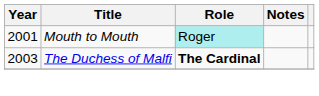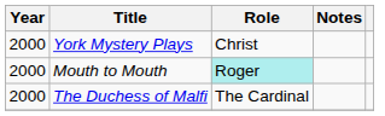+ row: 2000 | York Mystery Plays | Christ
Mouth to Mouth | Year: 2001 -> 2000
The Duchess of Malfi | Year: 2003 -> 2000
The Duchess of Malfi | Role: bold -> normal
